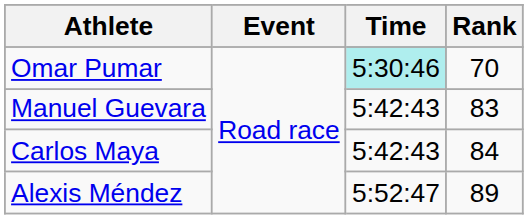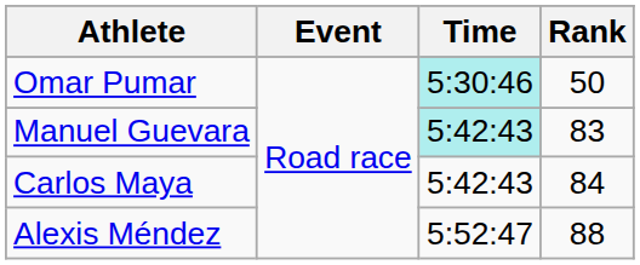Omar Pumar | Rank: 70 -> 50
Manuel Guevara | Time: no background -> paleturquoise background
Alexis Méndez | Rank: 89 -> 88
